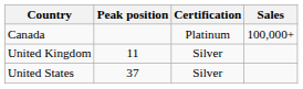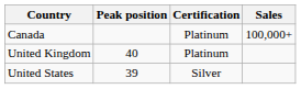United Kingdom | Peak position: 11 -> 40
United Kingdom | Certification: Silver -> Platinum
United States | Peak position: 37 -> 39
